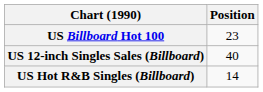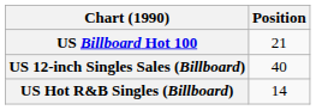US Billboard Hot 100 | Position: 23 -> 21
